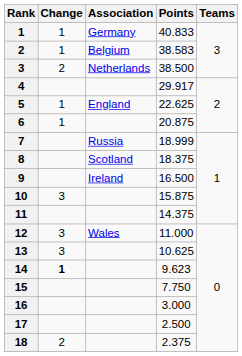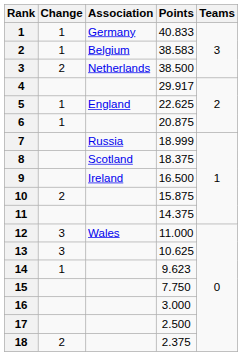10 | Change: 3 -> 2
14 | Change: bold -> normal
